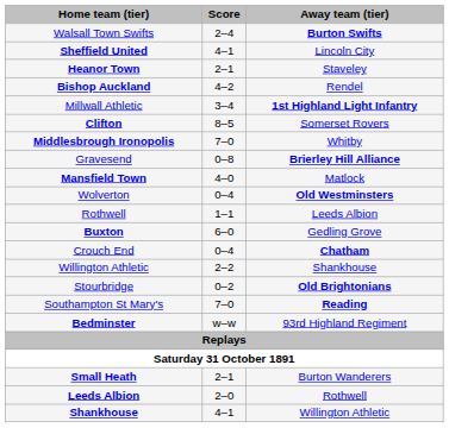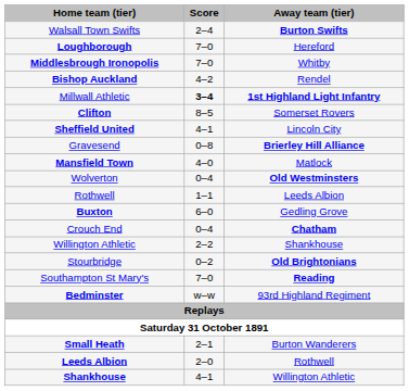+ row: Loughborough | 7–0 | Hereford
rows swapped: Sheffield United <-> Middlesbrough Ironopolis
- row: Heanor Town | 2–1 | Staveley
Millwall Athletic | Score: normal -> bold
